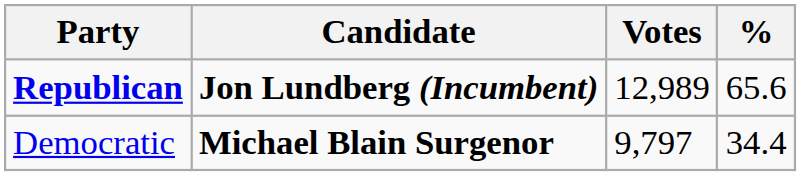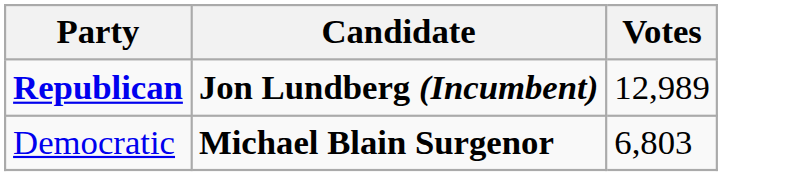- column: % | 65.6 | 34.4
Democratic | Votes: 9,797 -> 6,803
